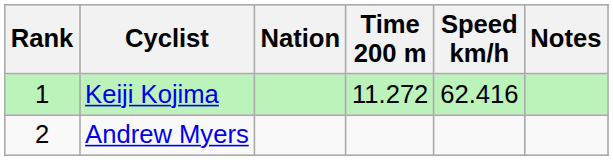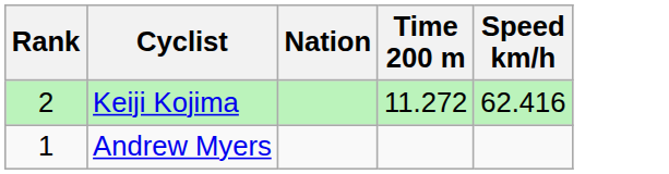- column: Notes
Keiji Kojima | Rank: 1 -> 2
Andrew Myers | Rank: 2 -> 1
